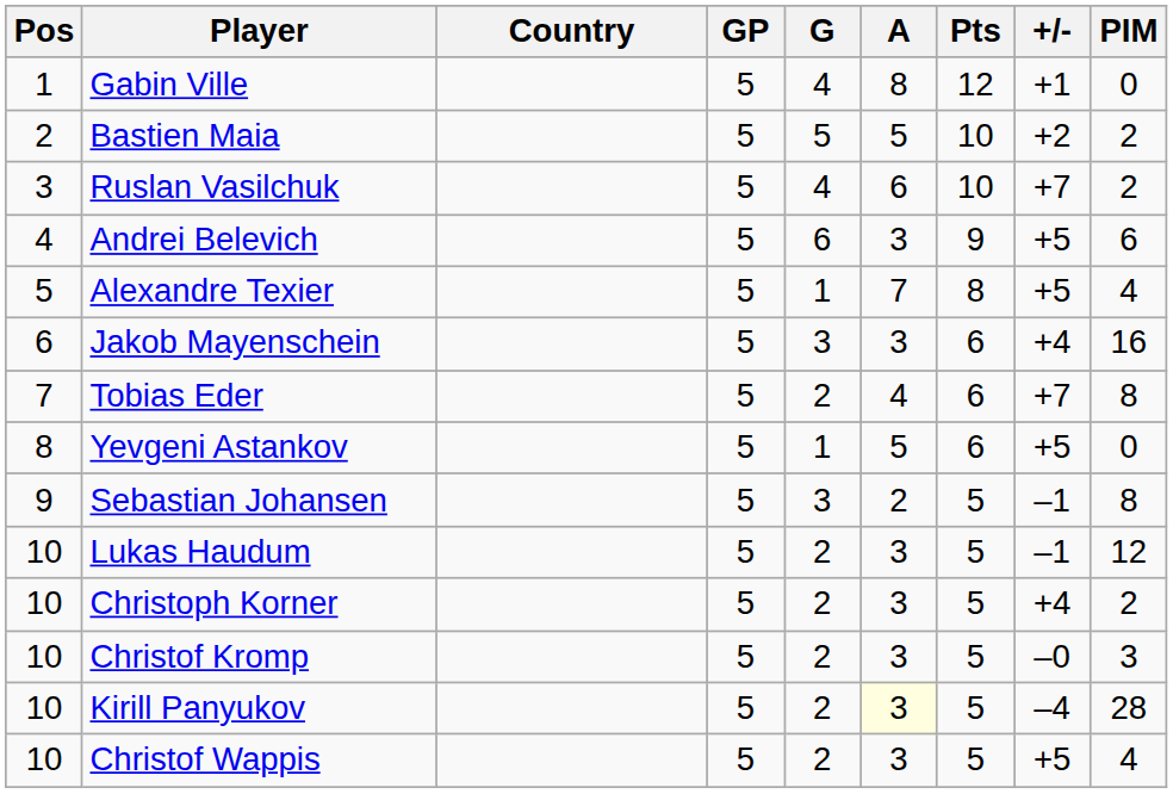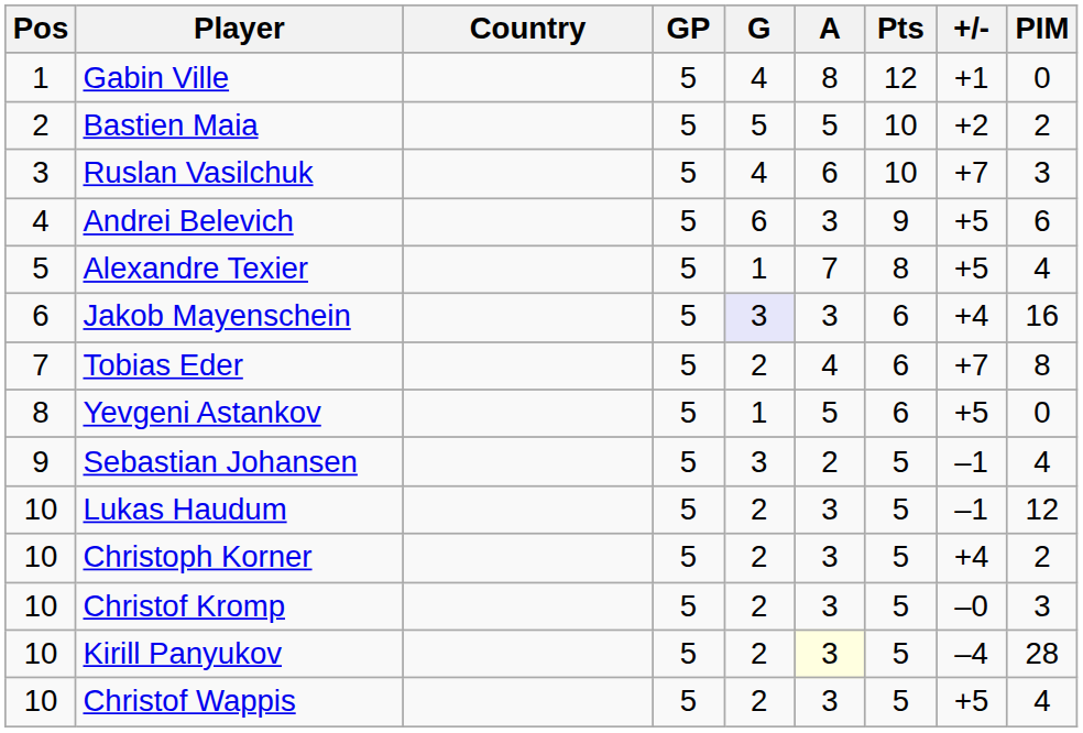Ruslan Vasilchuk | PIM: 2 -> 3
Jakob Mayenschein | G: no background -> lavender background
Sebastian Johansen | PIM: 8 -> 4
